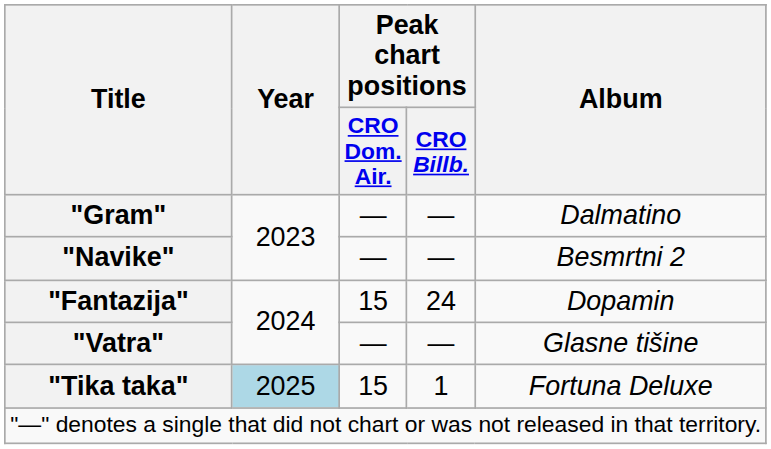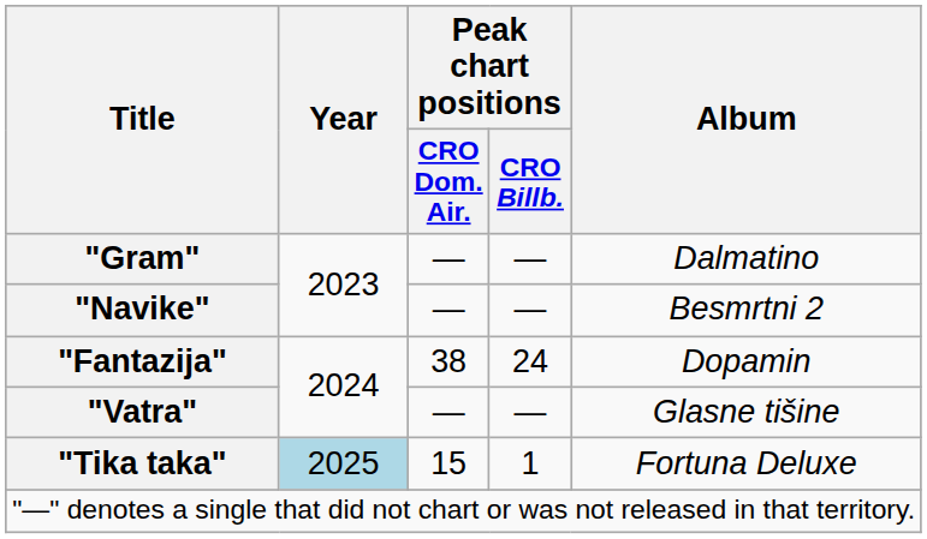"Fantazija" | Peak chart positions / CRO Dom. Air.: 15 -> 38
